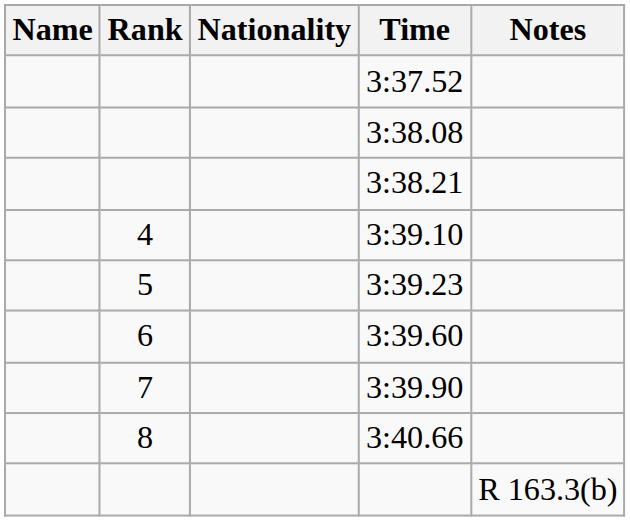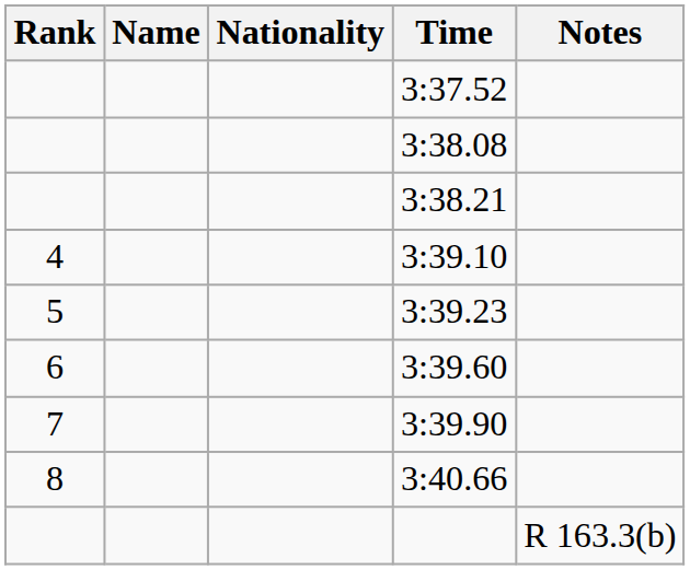columns swapped: Rank <-> Name
